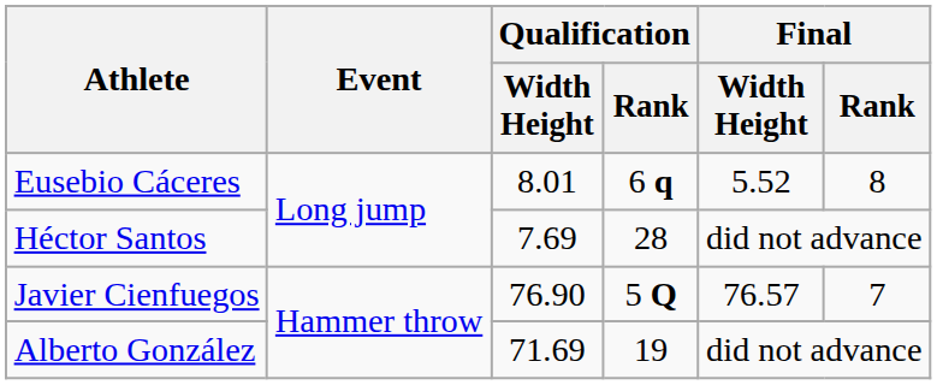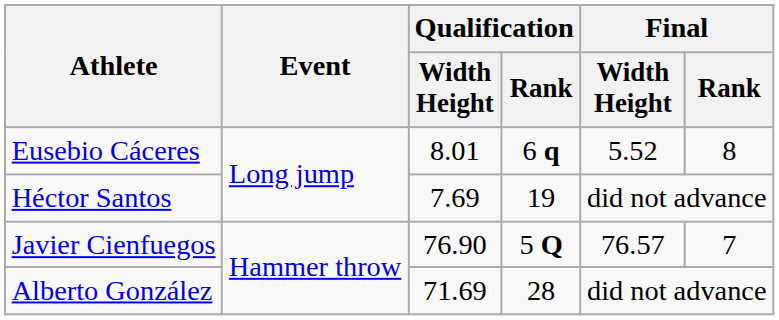Héctor Santos | Qualification / Rank: 28 -> 19
Alberto González | Qualification / Rank: 19 -> 28
